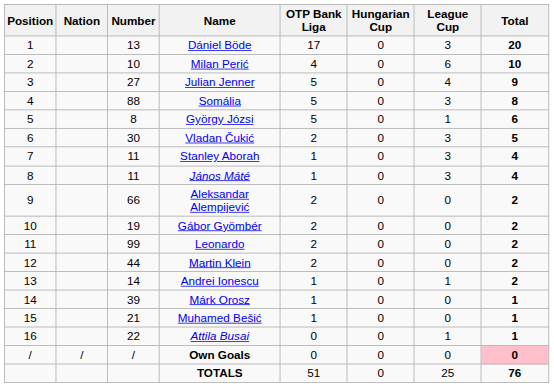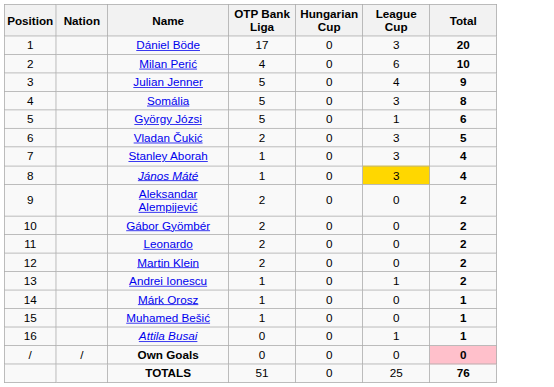- column: Number | 13 | 10 | 27 | 88 | 8 | 30 | 11 | 11 | 66 | 19 | 99 | 44 | 14 | 39 | 21 | 22 | /
János Máté | League Cup: no background -> gold background
